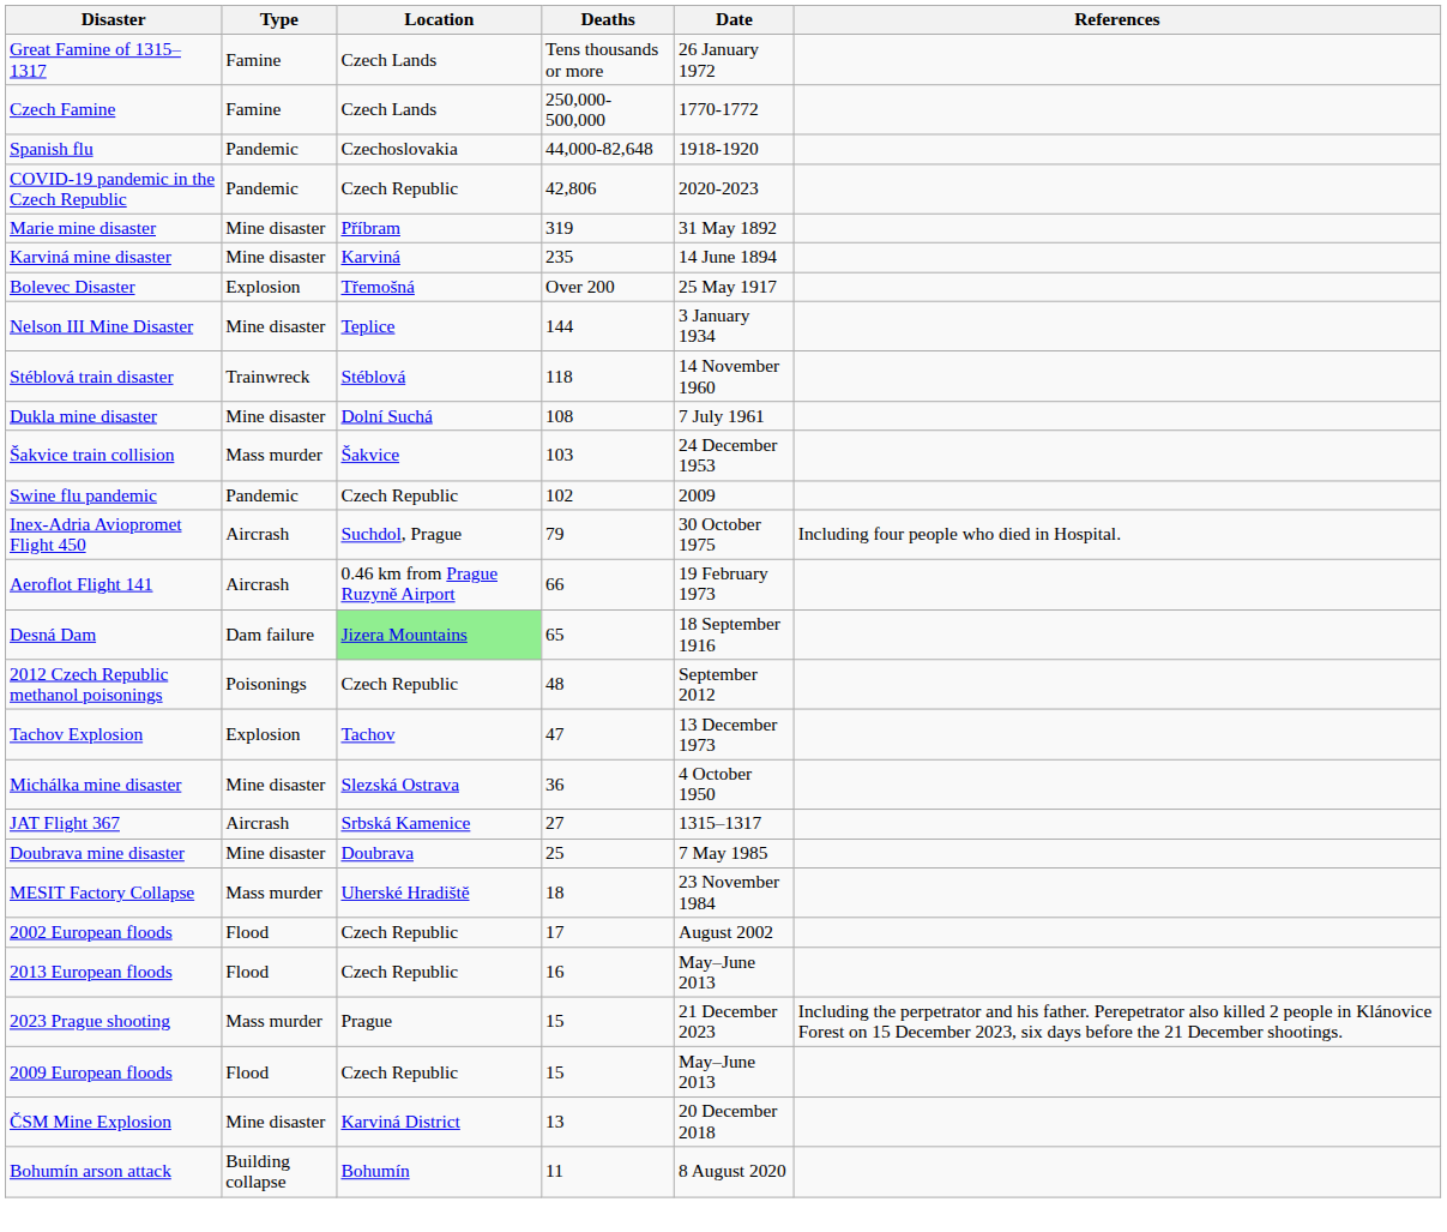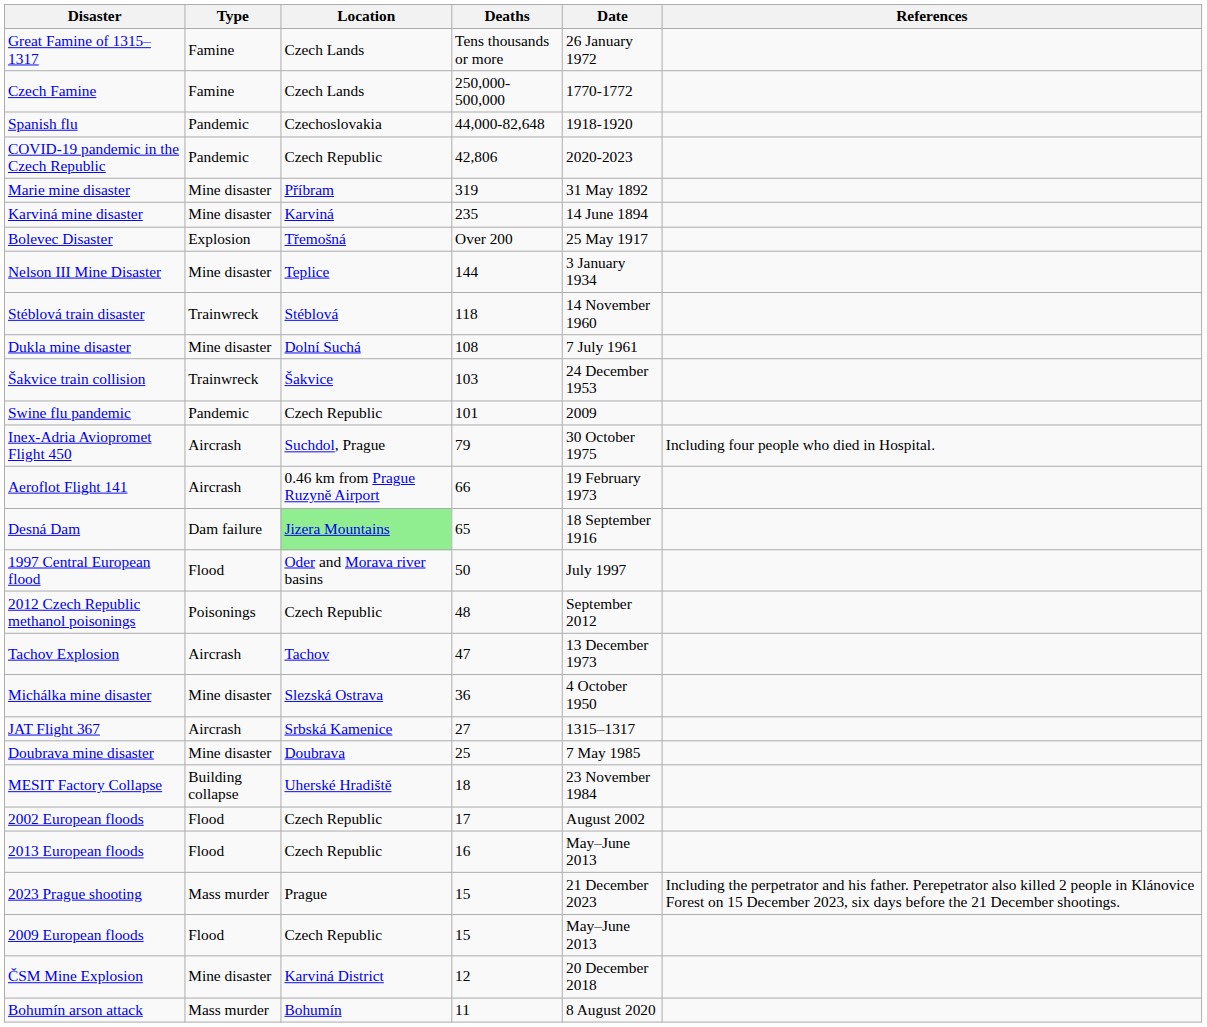Šakvice train collision | Type: Mass murder -> Trainwreck
Swine flu pandemic | Deaths: 102 -> 101
+ row: 1997 Central European flood | Flood | Oder and Morava river basins | 50 | July 1997
Tachov Explosion | Type: Explosion -> Aircrash
MESIT Factory Collapse | Type: Mass murder -> Building collapse
ČSM Mine Explosion | Deaths: 13 -> 12
Bohumín arson attack | Type: Building collapse -> Mass murder
